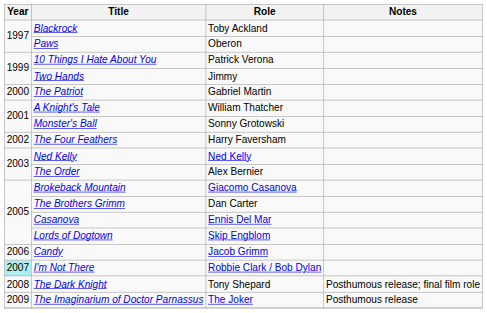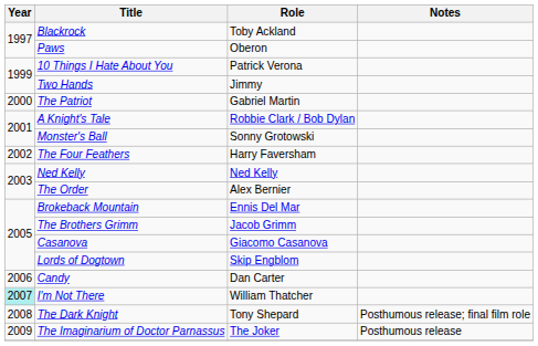A Knight's Tale | Role: William Thatcher -> Robbie Clark / Bob Dylan
Brokeback Mountain | Role: Giacomo Casanova -> Ennis Del Mar
The Brothers Grimm | Role: Dan Carter -> Jacob Grimm
Casanova | Role: Ennis Del Mar -> Giacomo Casanova
Candy | Role: Jacob Grimm -> Dan Carter
I'm Not There | Role: Robbie Clark / Bob Dylan -> William Thatcher
